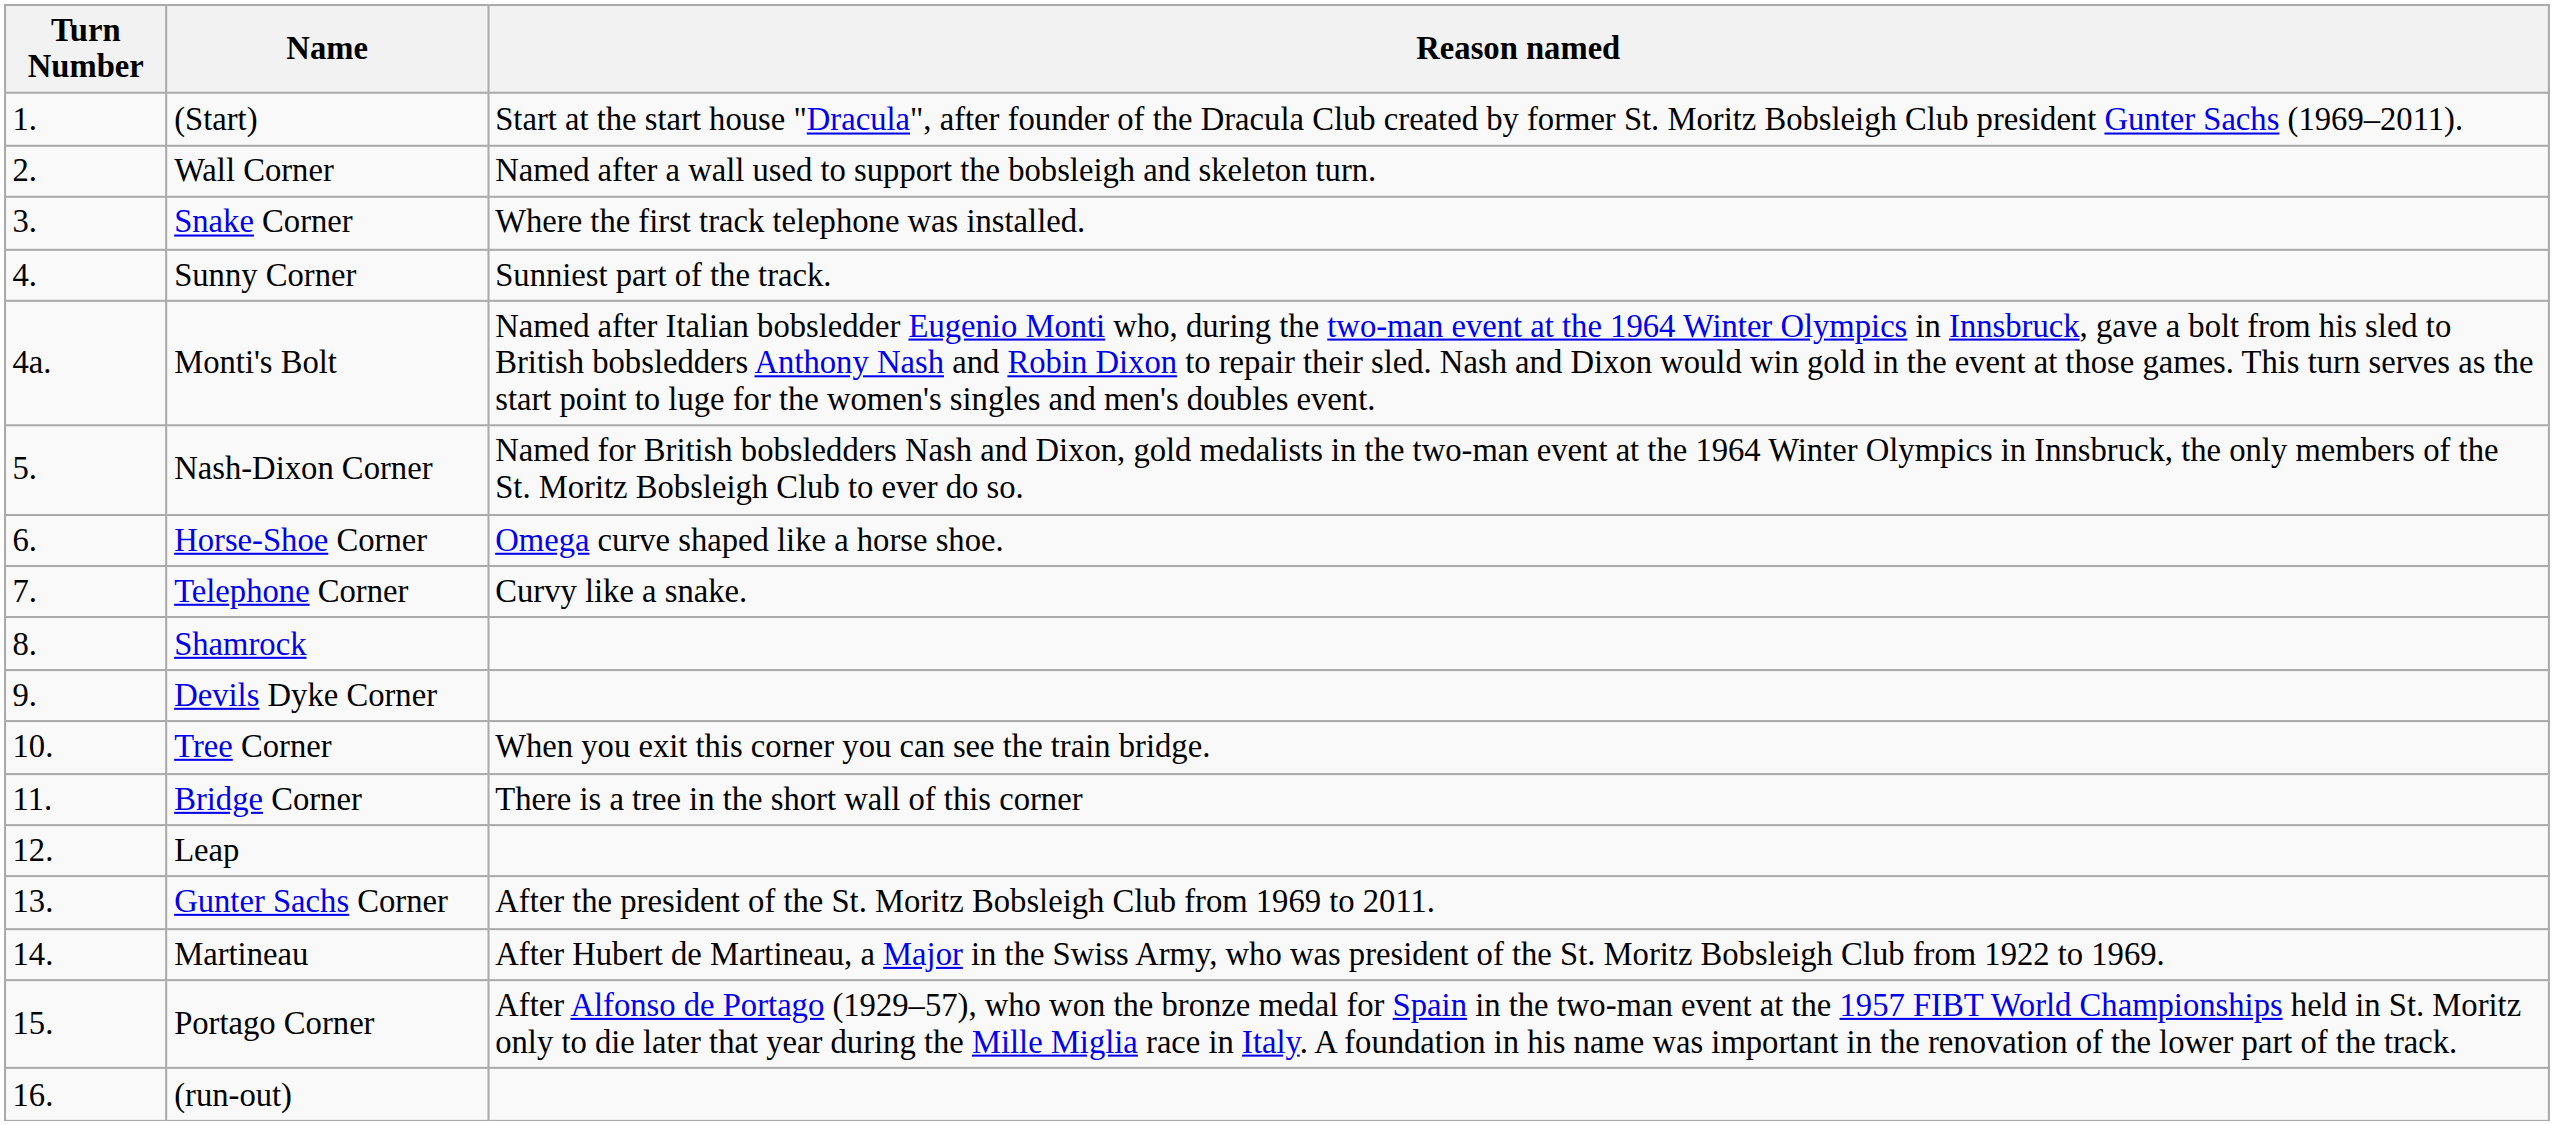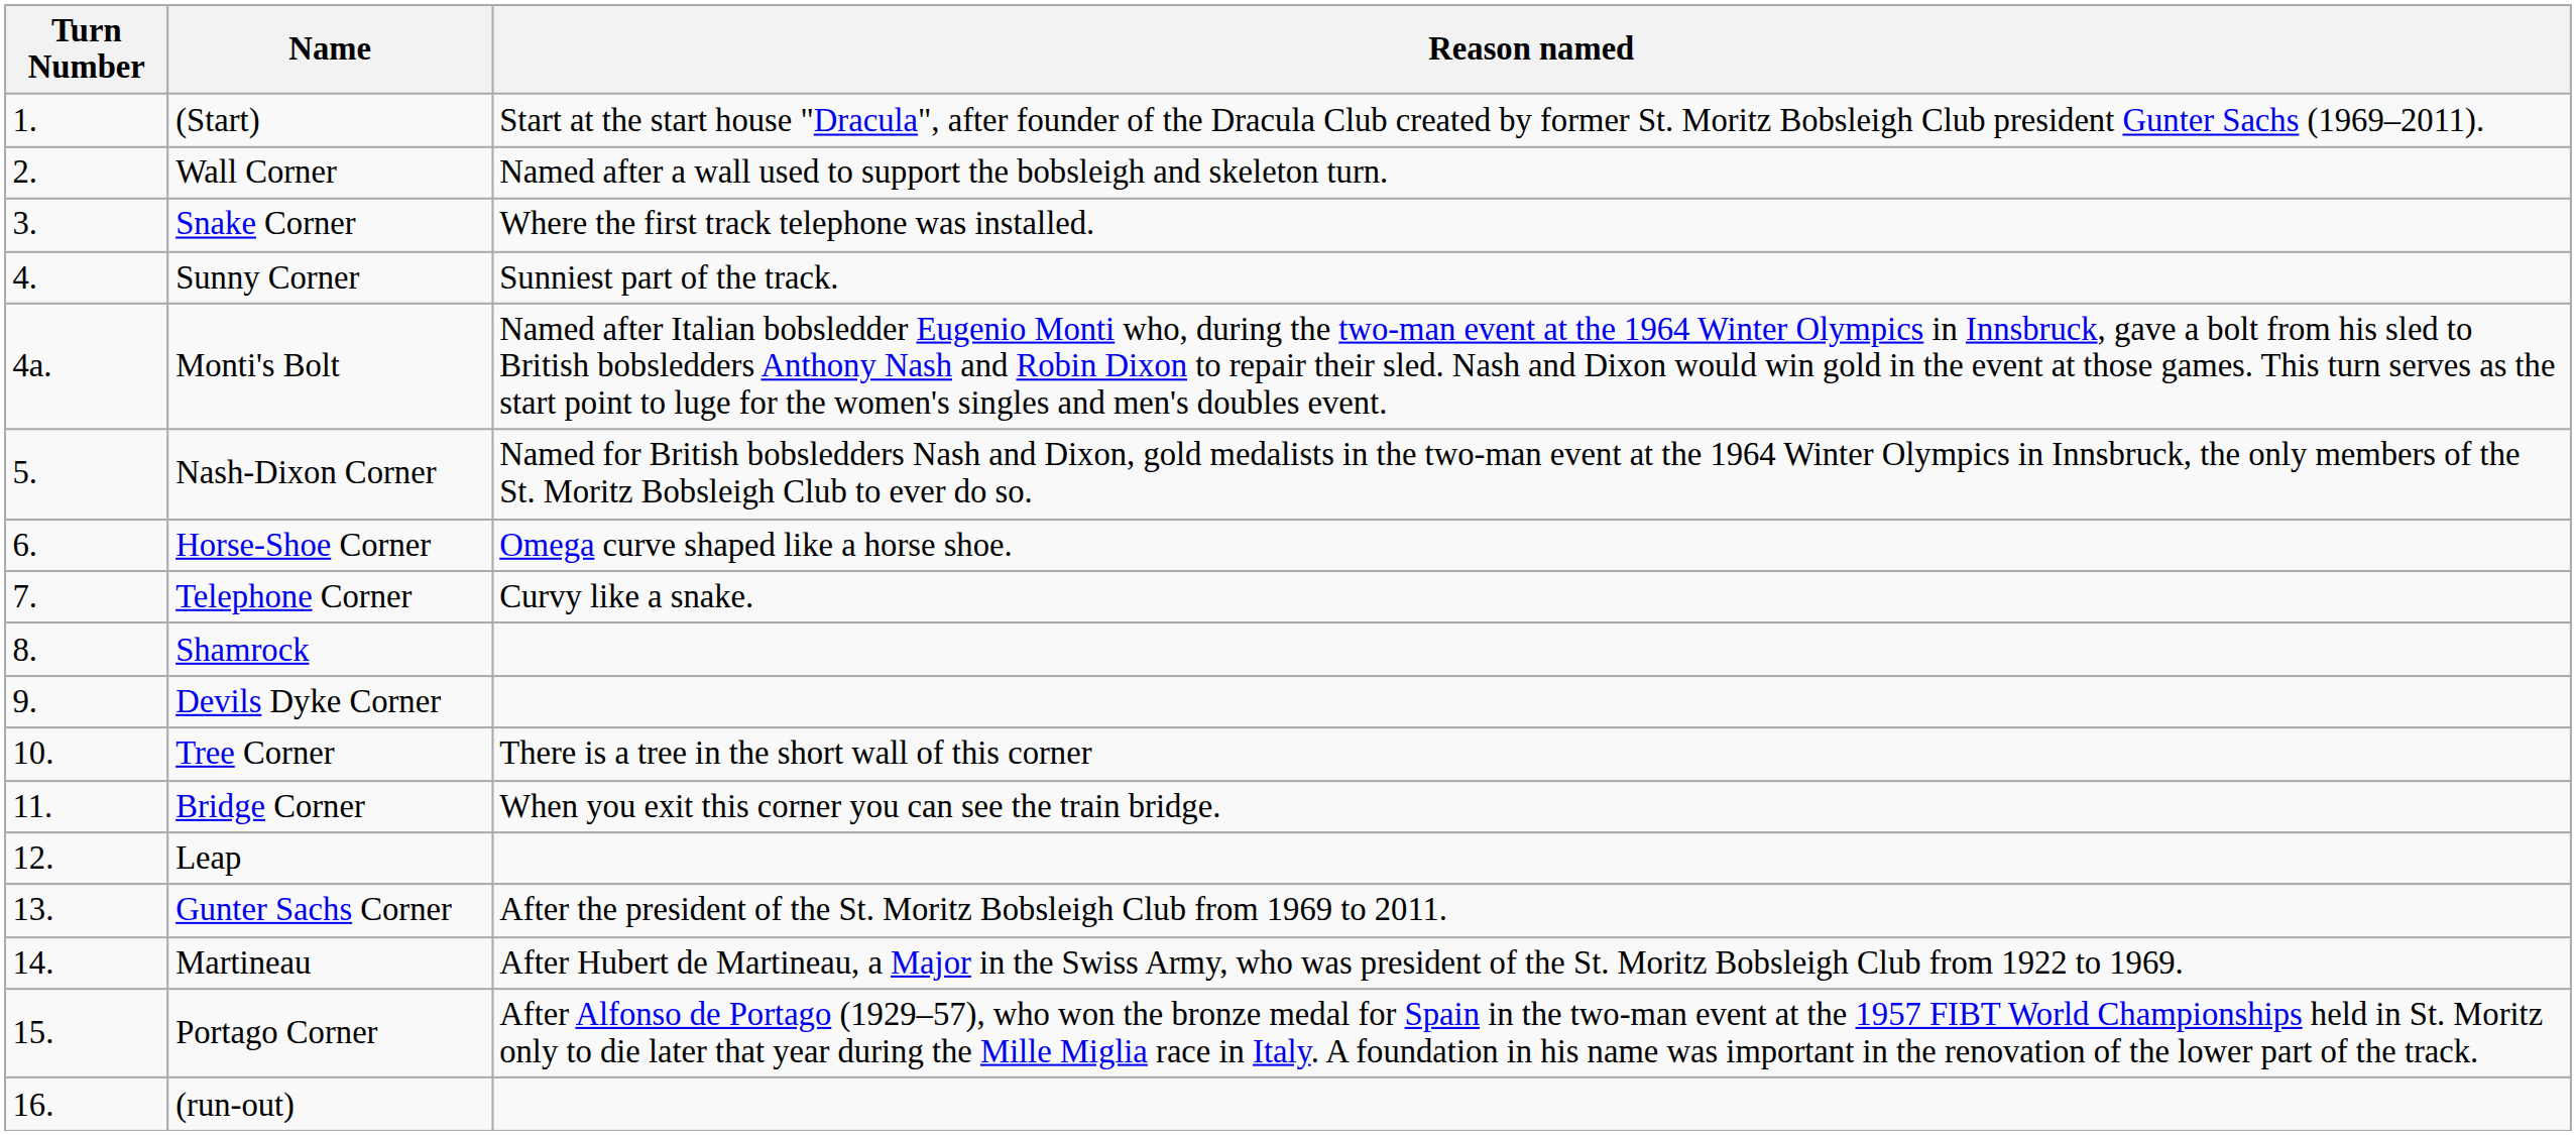Tree Corner | Reason named: When you exit this corner you can see the train bridge. -> There is a tree in the short wall of this corner
Bridge Corner | Reason named: There is a tree in the short wall of this corner -> When you exit this corner you can see the train bridge.
